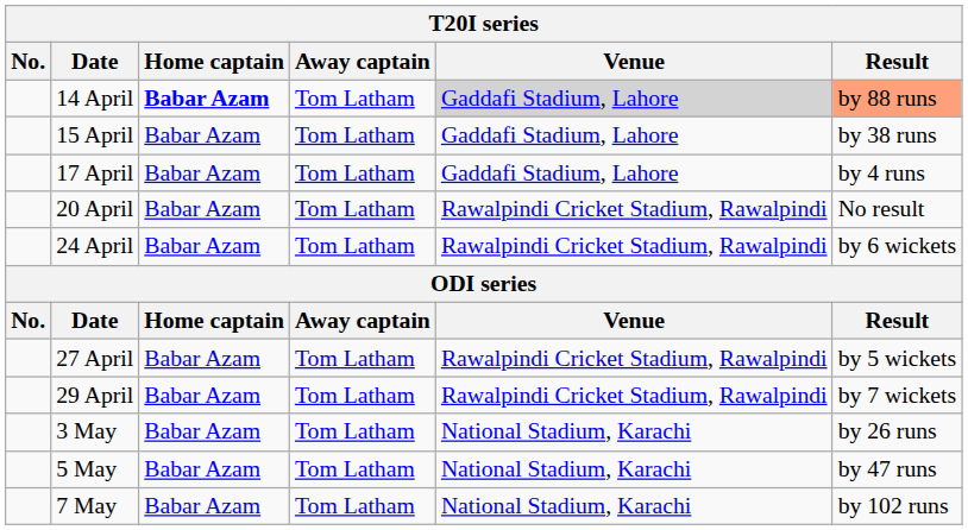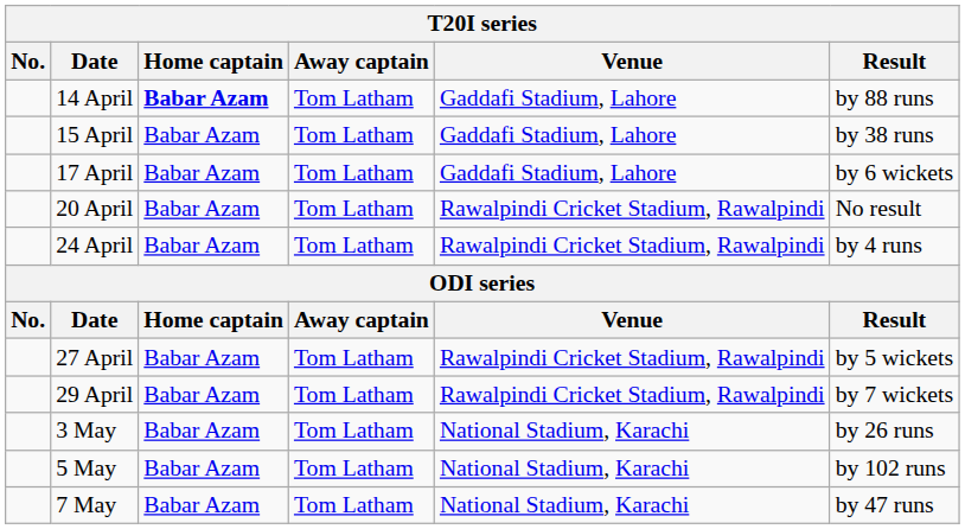14 April | Venue: lightgrey background -> no background
14 April | Result: lightsalmon background -> no background
17 April | Result: by 4 runs -> by 6 wickets
24 April | Result: by 6 wickets -> by 4 runs
5 May | Result: by 47 runs -> by 102 runs
7 May | Result: by 102 runs -> by 47 runs
